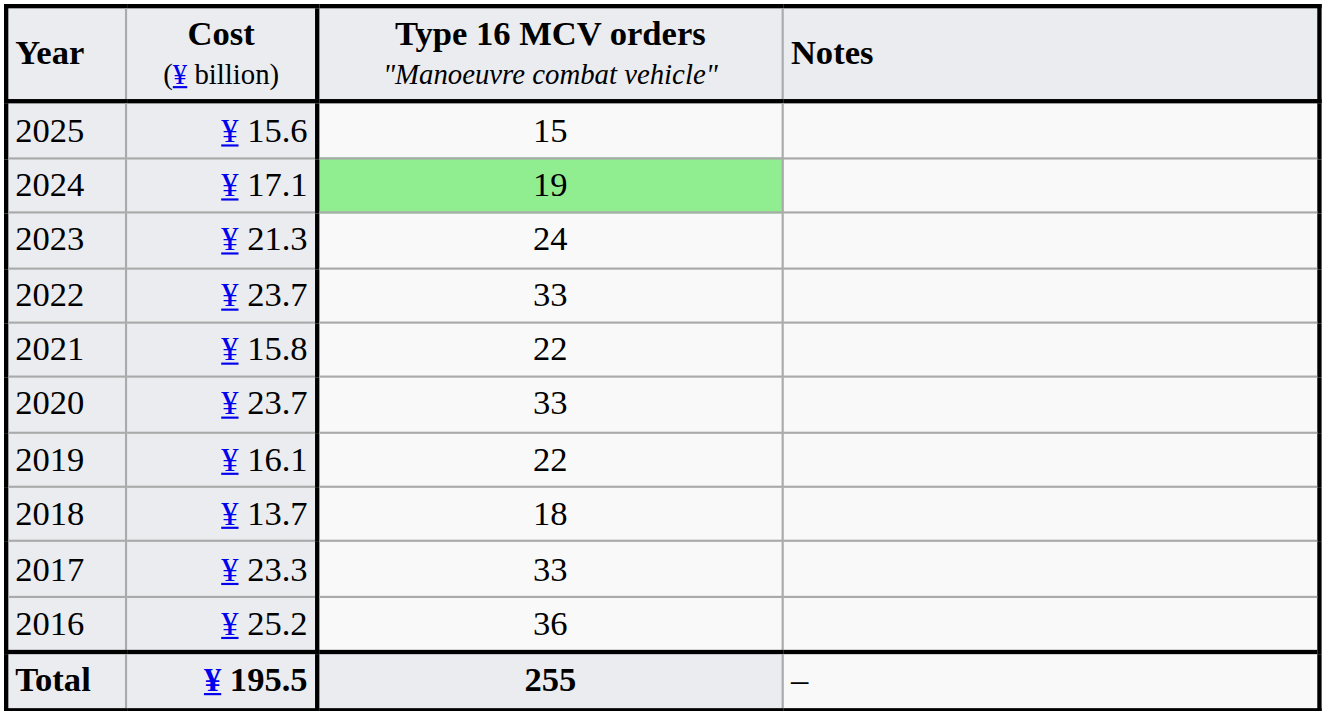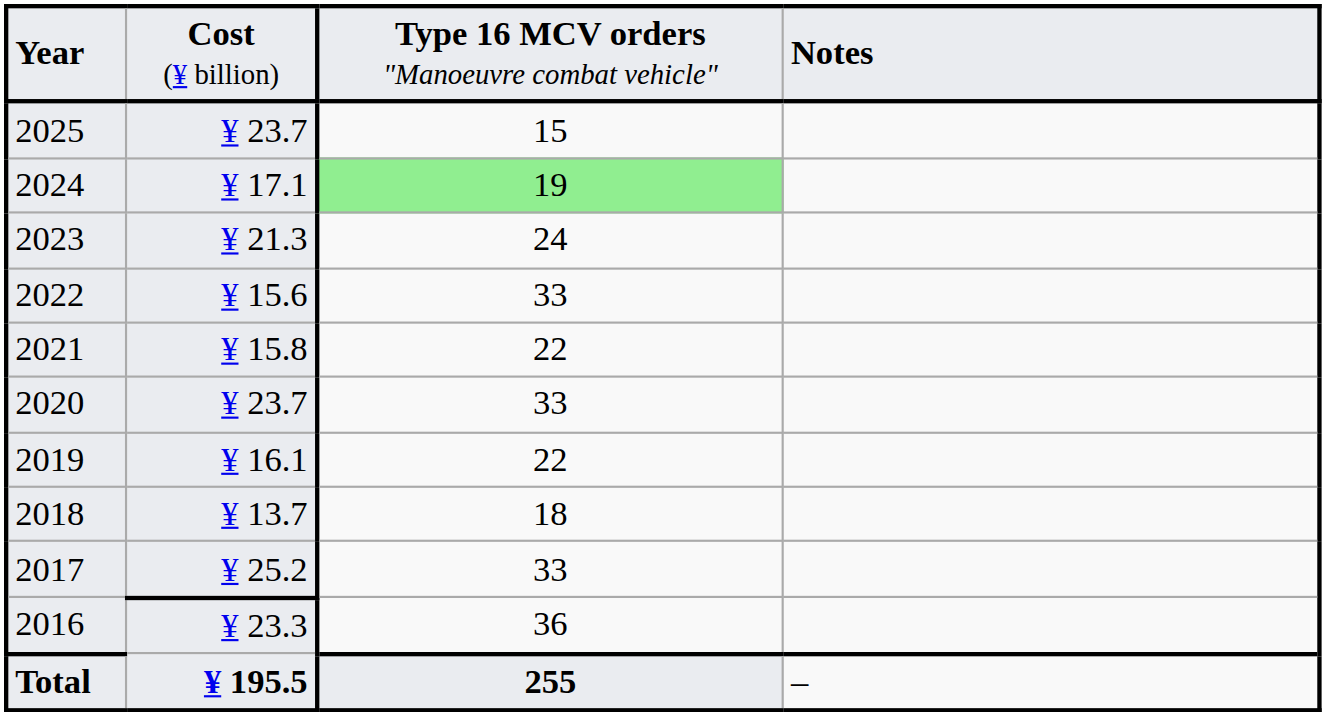2025 | column 2: ¥ 15.6 -> ¥ 23.7
2022 | column 2: ¥ 23.7 -> ¥ 15.6
2017 | column 2: ¥ 23.3 -> ¥ 25.2
2016 | column 2: ¥ 25.2 -> ¥ 23.3
